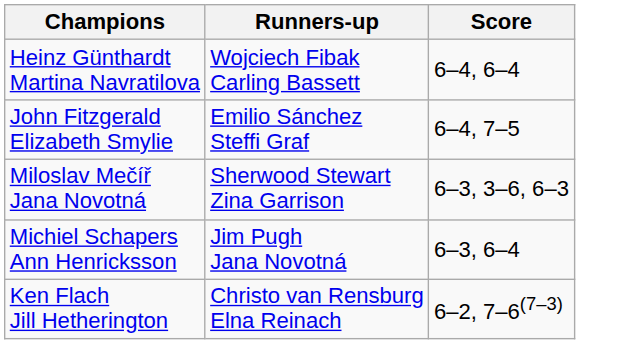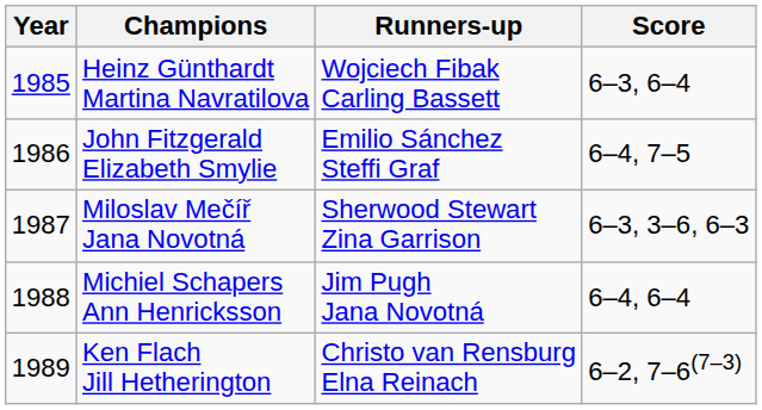+ column: Year | 1985 | 1986 | 1987 | 1988 | 1989
Heinz Günthardt Martina Navratilova | Score: 6–4, 6–4 -> 6–3, 6–4
Michiel Schapers Ann Henricksson | Score: 6–3, 6–4 -> 6–4, 6–4
